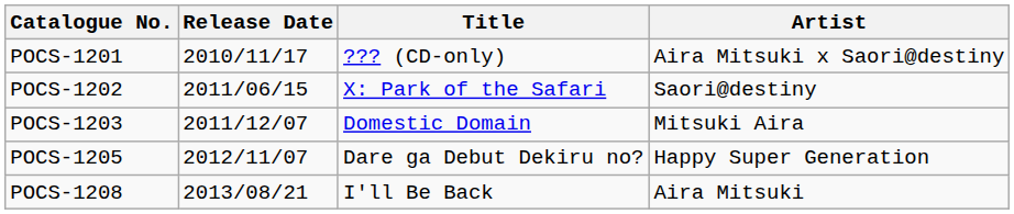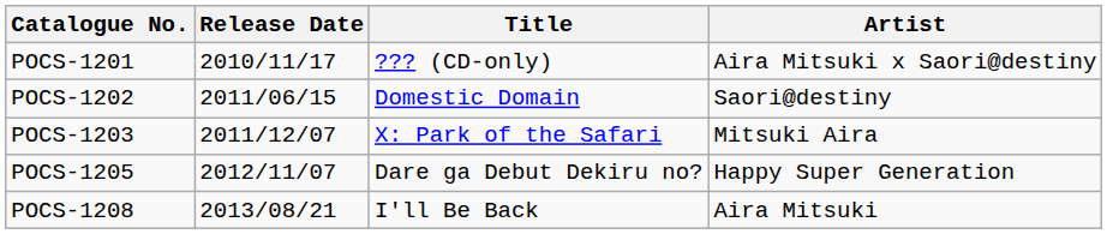POCS-1202 | Title: X: Park of the Safari -> Domestic Domain
POCS-1203 | Title: Domestic Domain -> X: Park of the Safari
